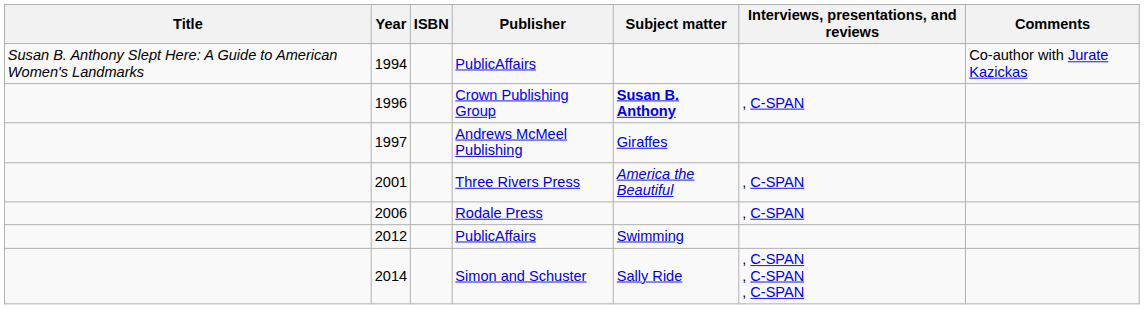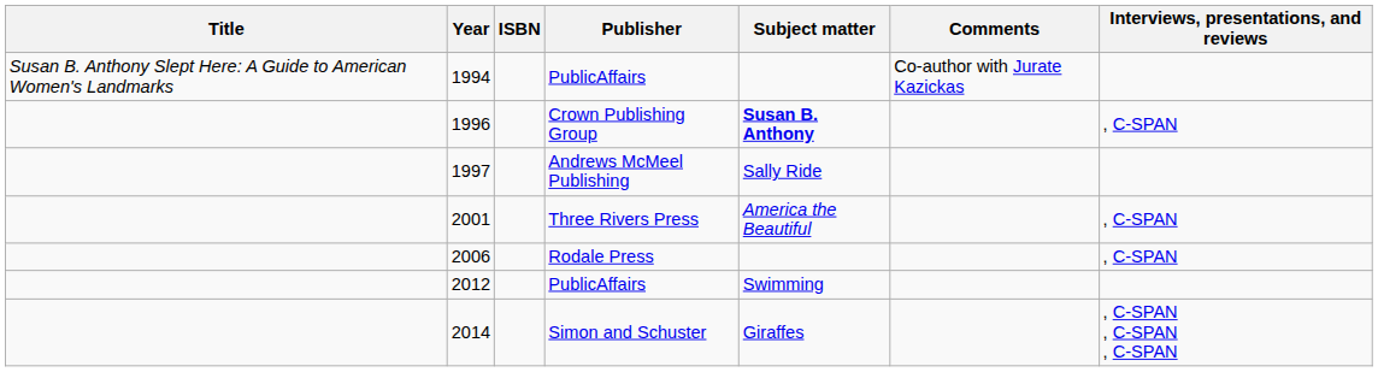columns swapped: Interviews, presentations, and reviews <-> Comments
1997 | Subject matter: Giraffes -> Sally Ride
2014 | Subject matter: Sally Ride -> Giraffes
